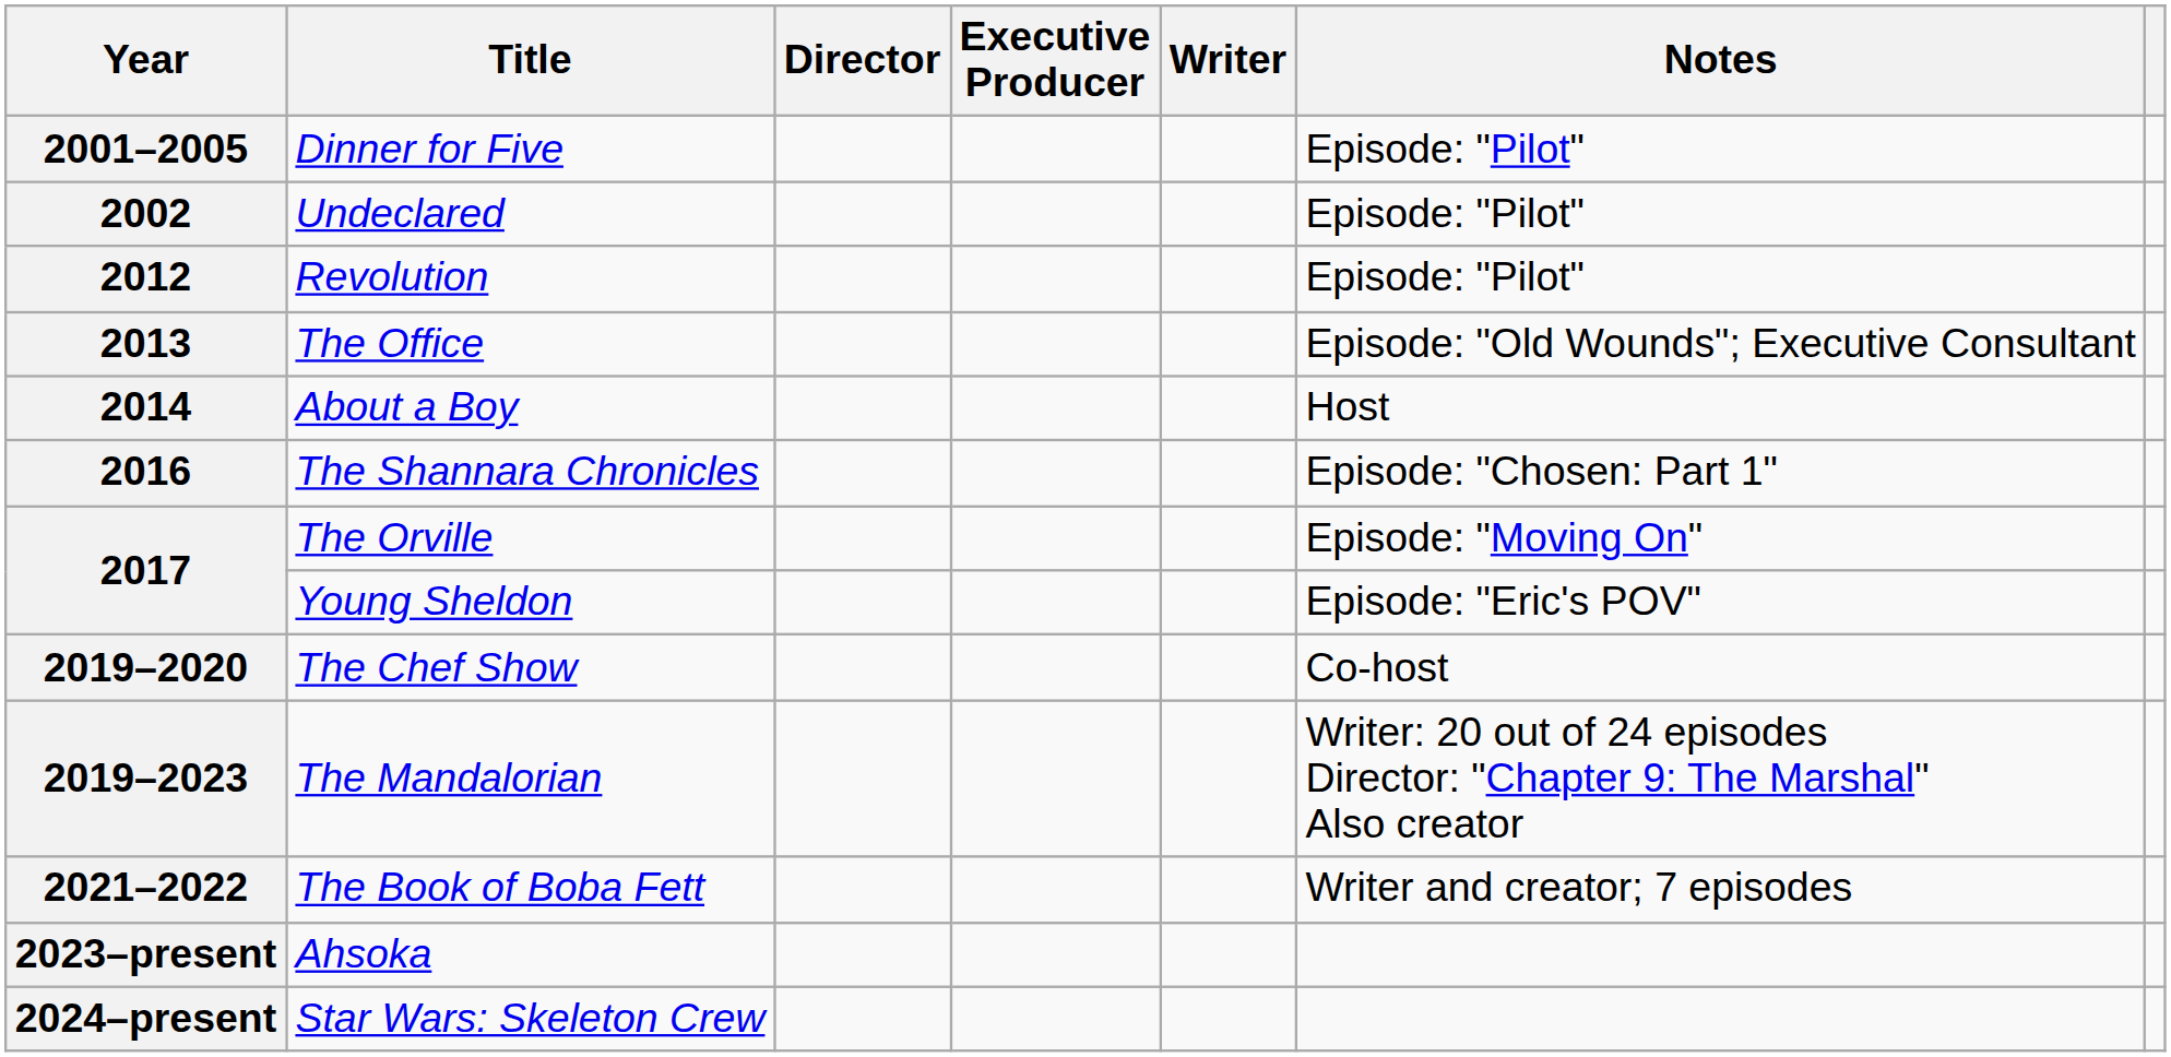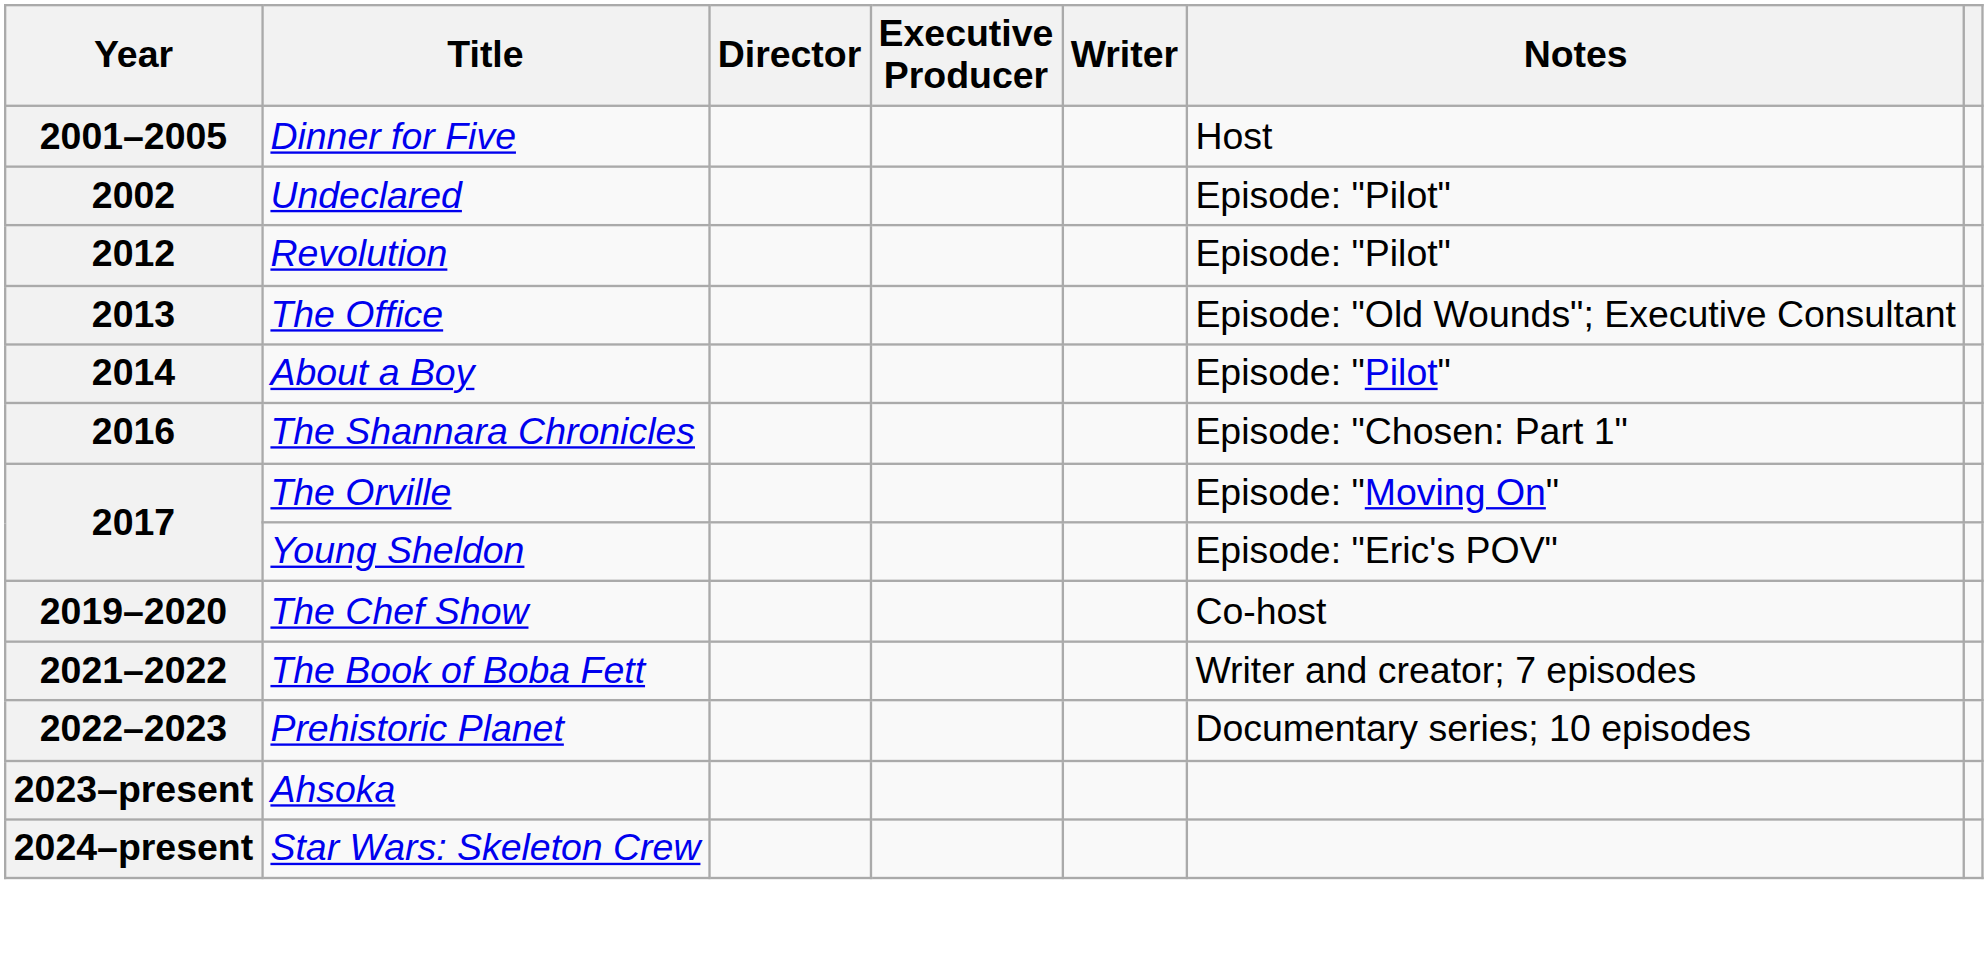2001–2005 | Notes: Episode: "Pilot" -> Host
2014 | Notes: Host -> Episode: "Pilot"
- row: 2019–2023 | The Mandalorian | Writer: 20 out of 24 episodes Director: "Chapter 9: The Marshal" Also creator
+ row: 2022–2023 | Prehistoric Planet | Documentary series; 10 episodes
